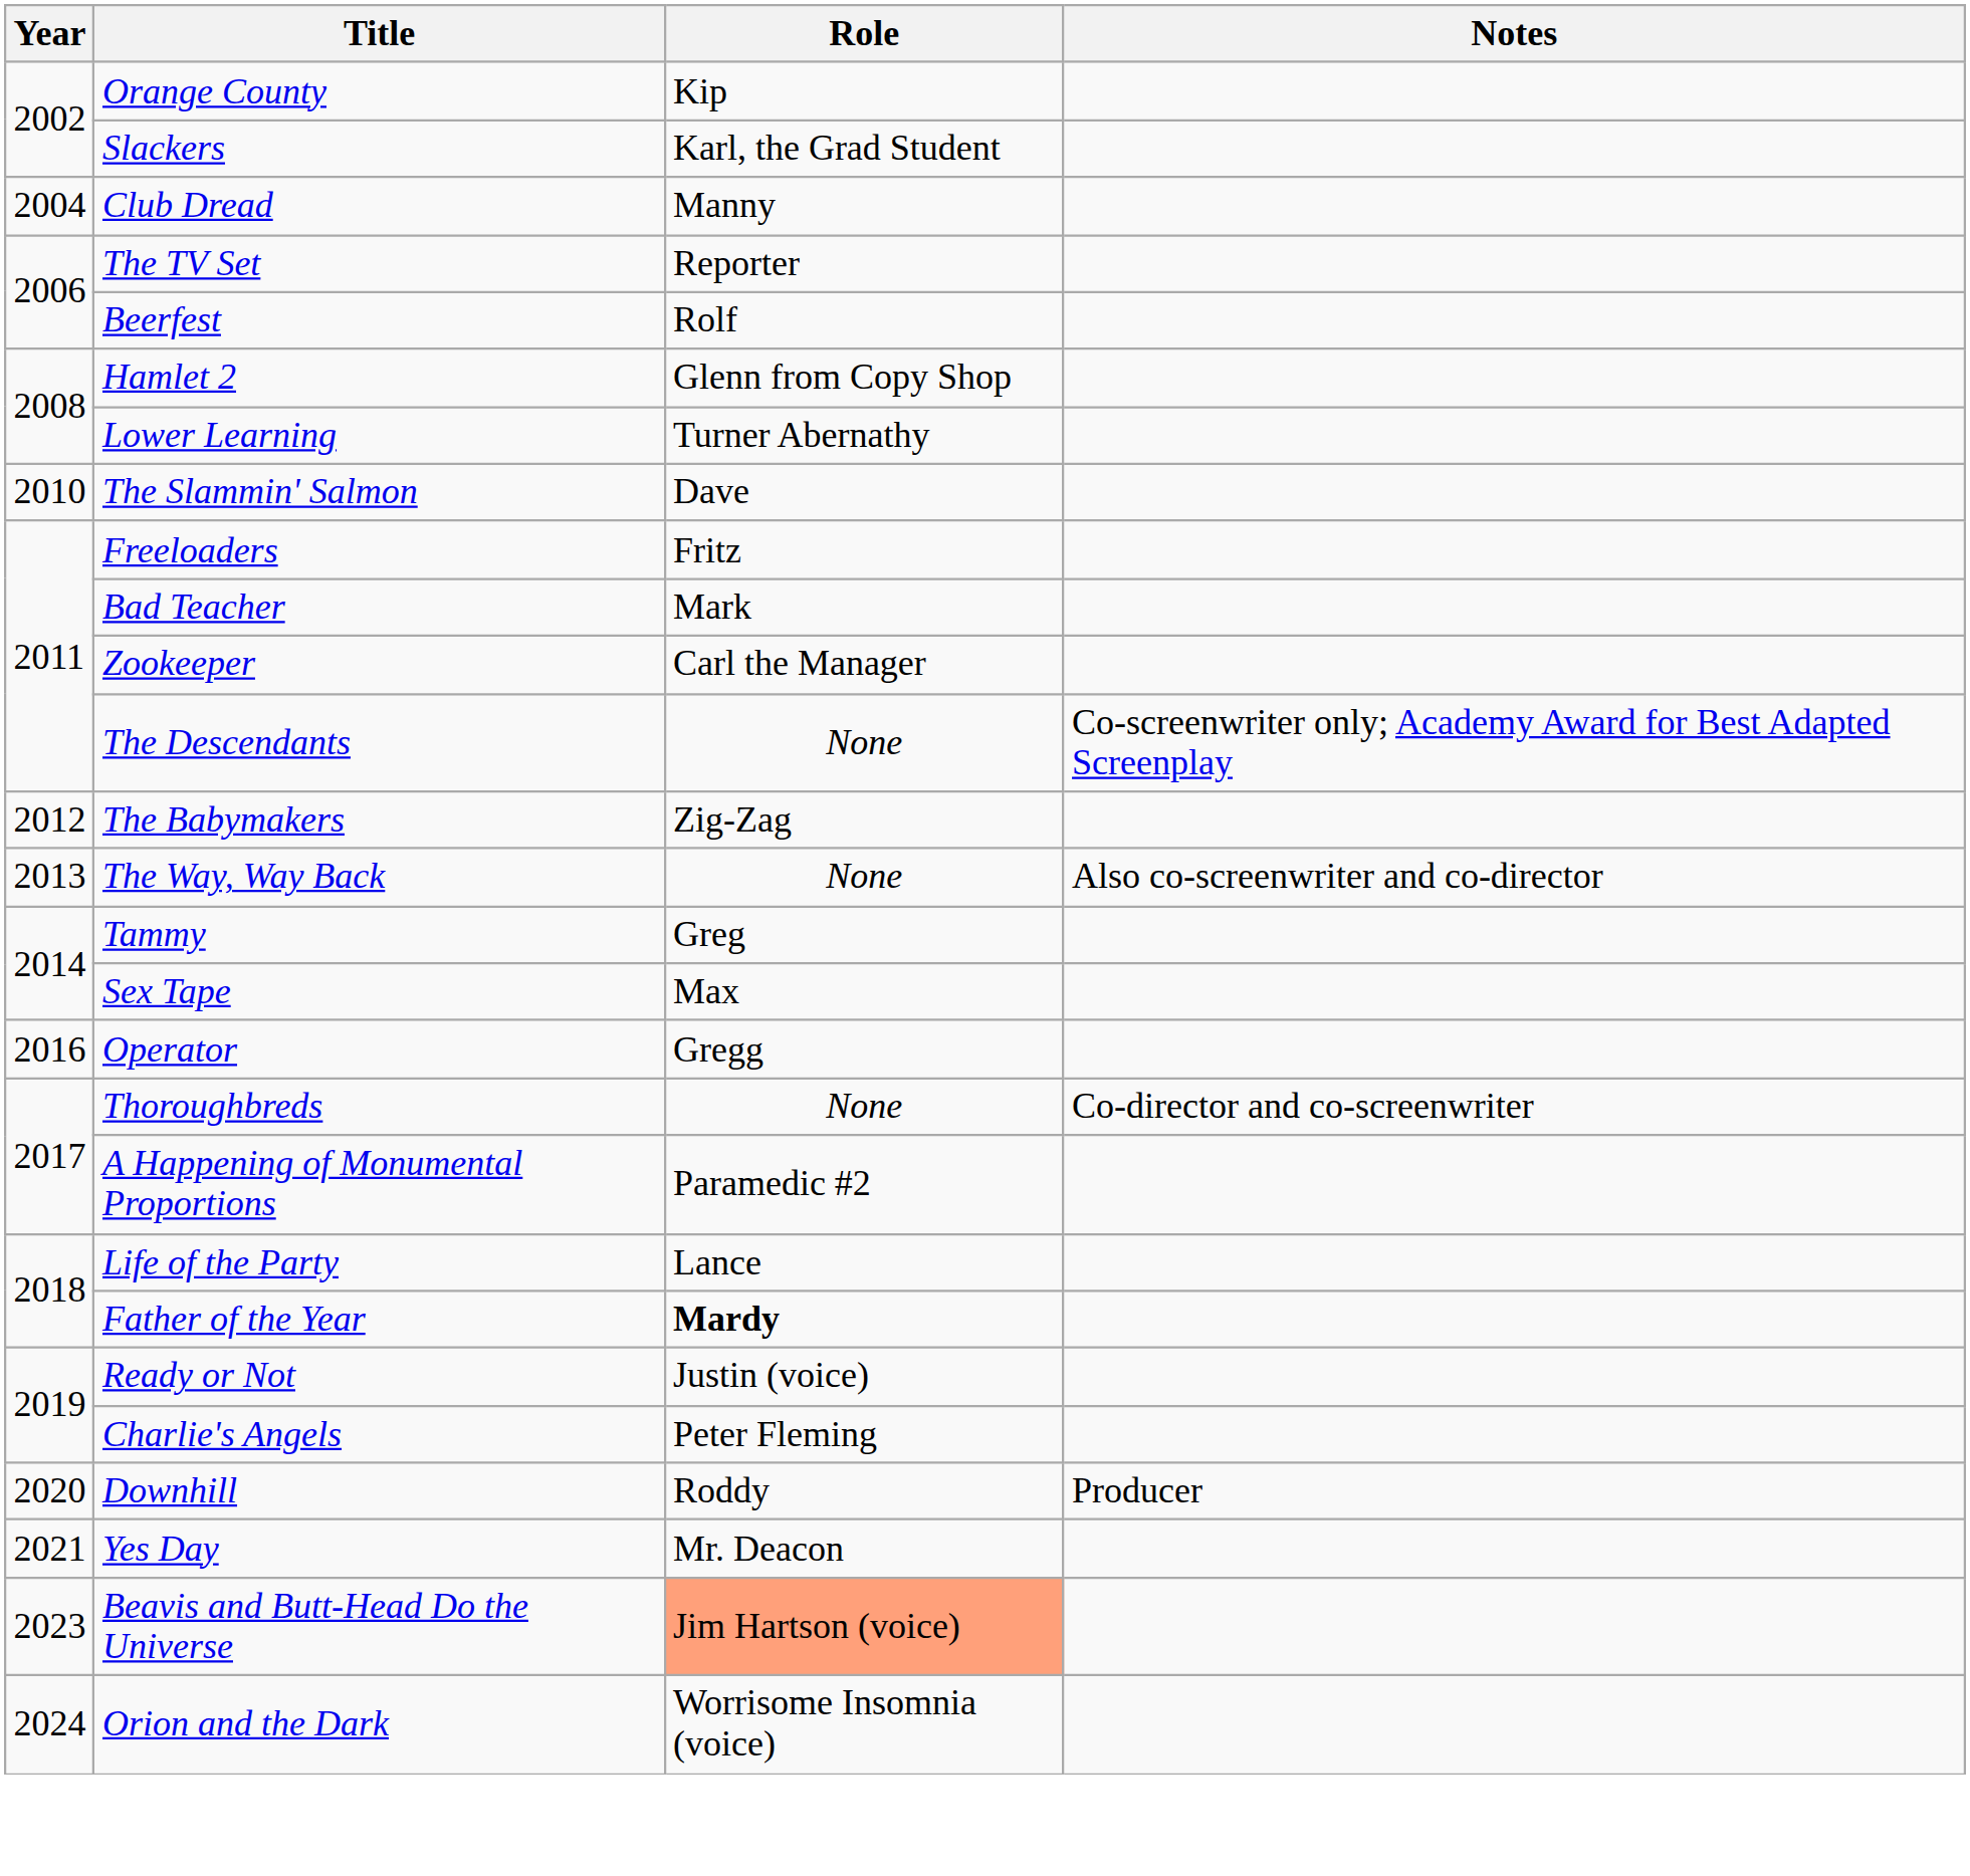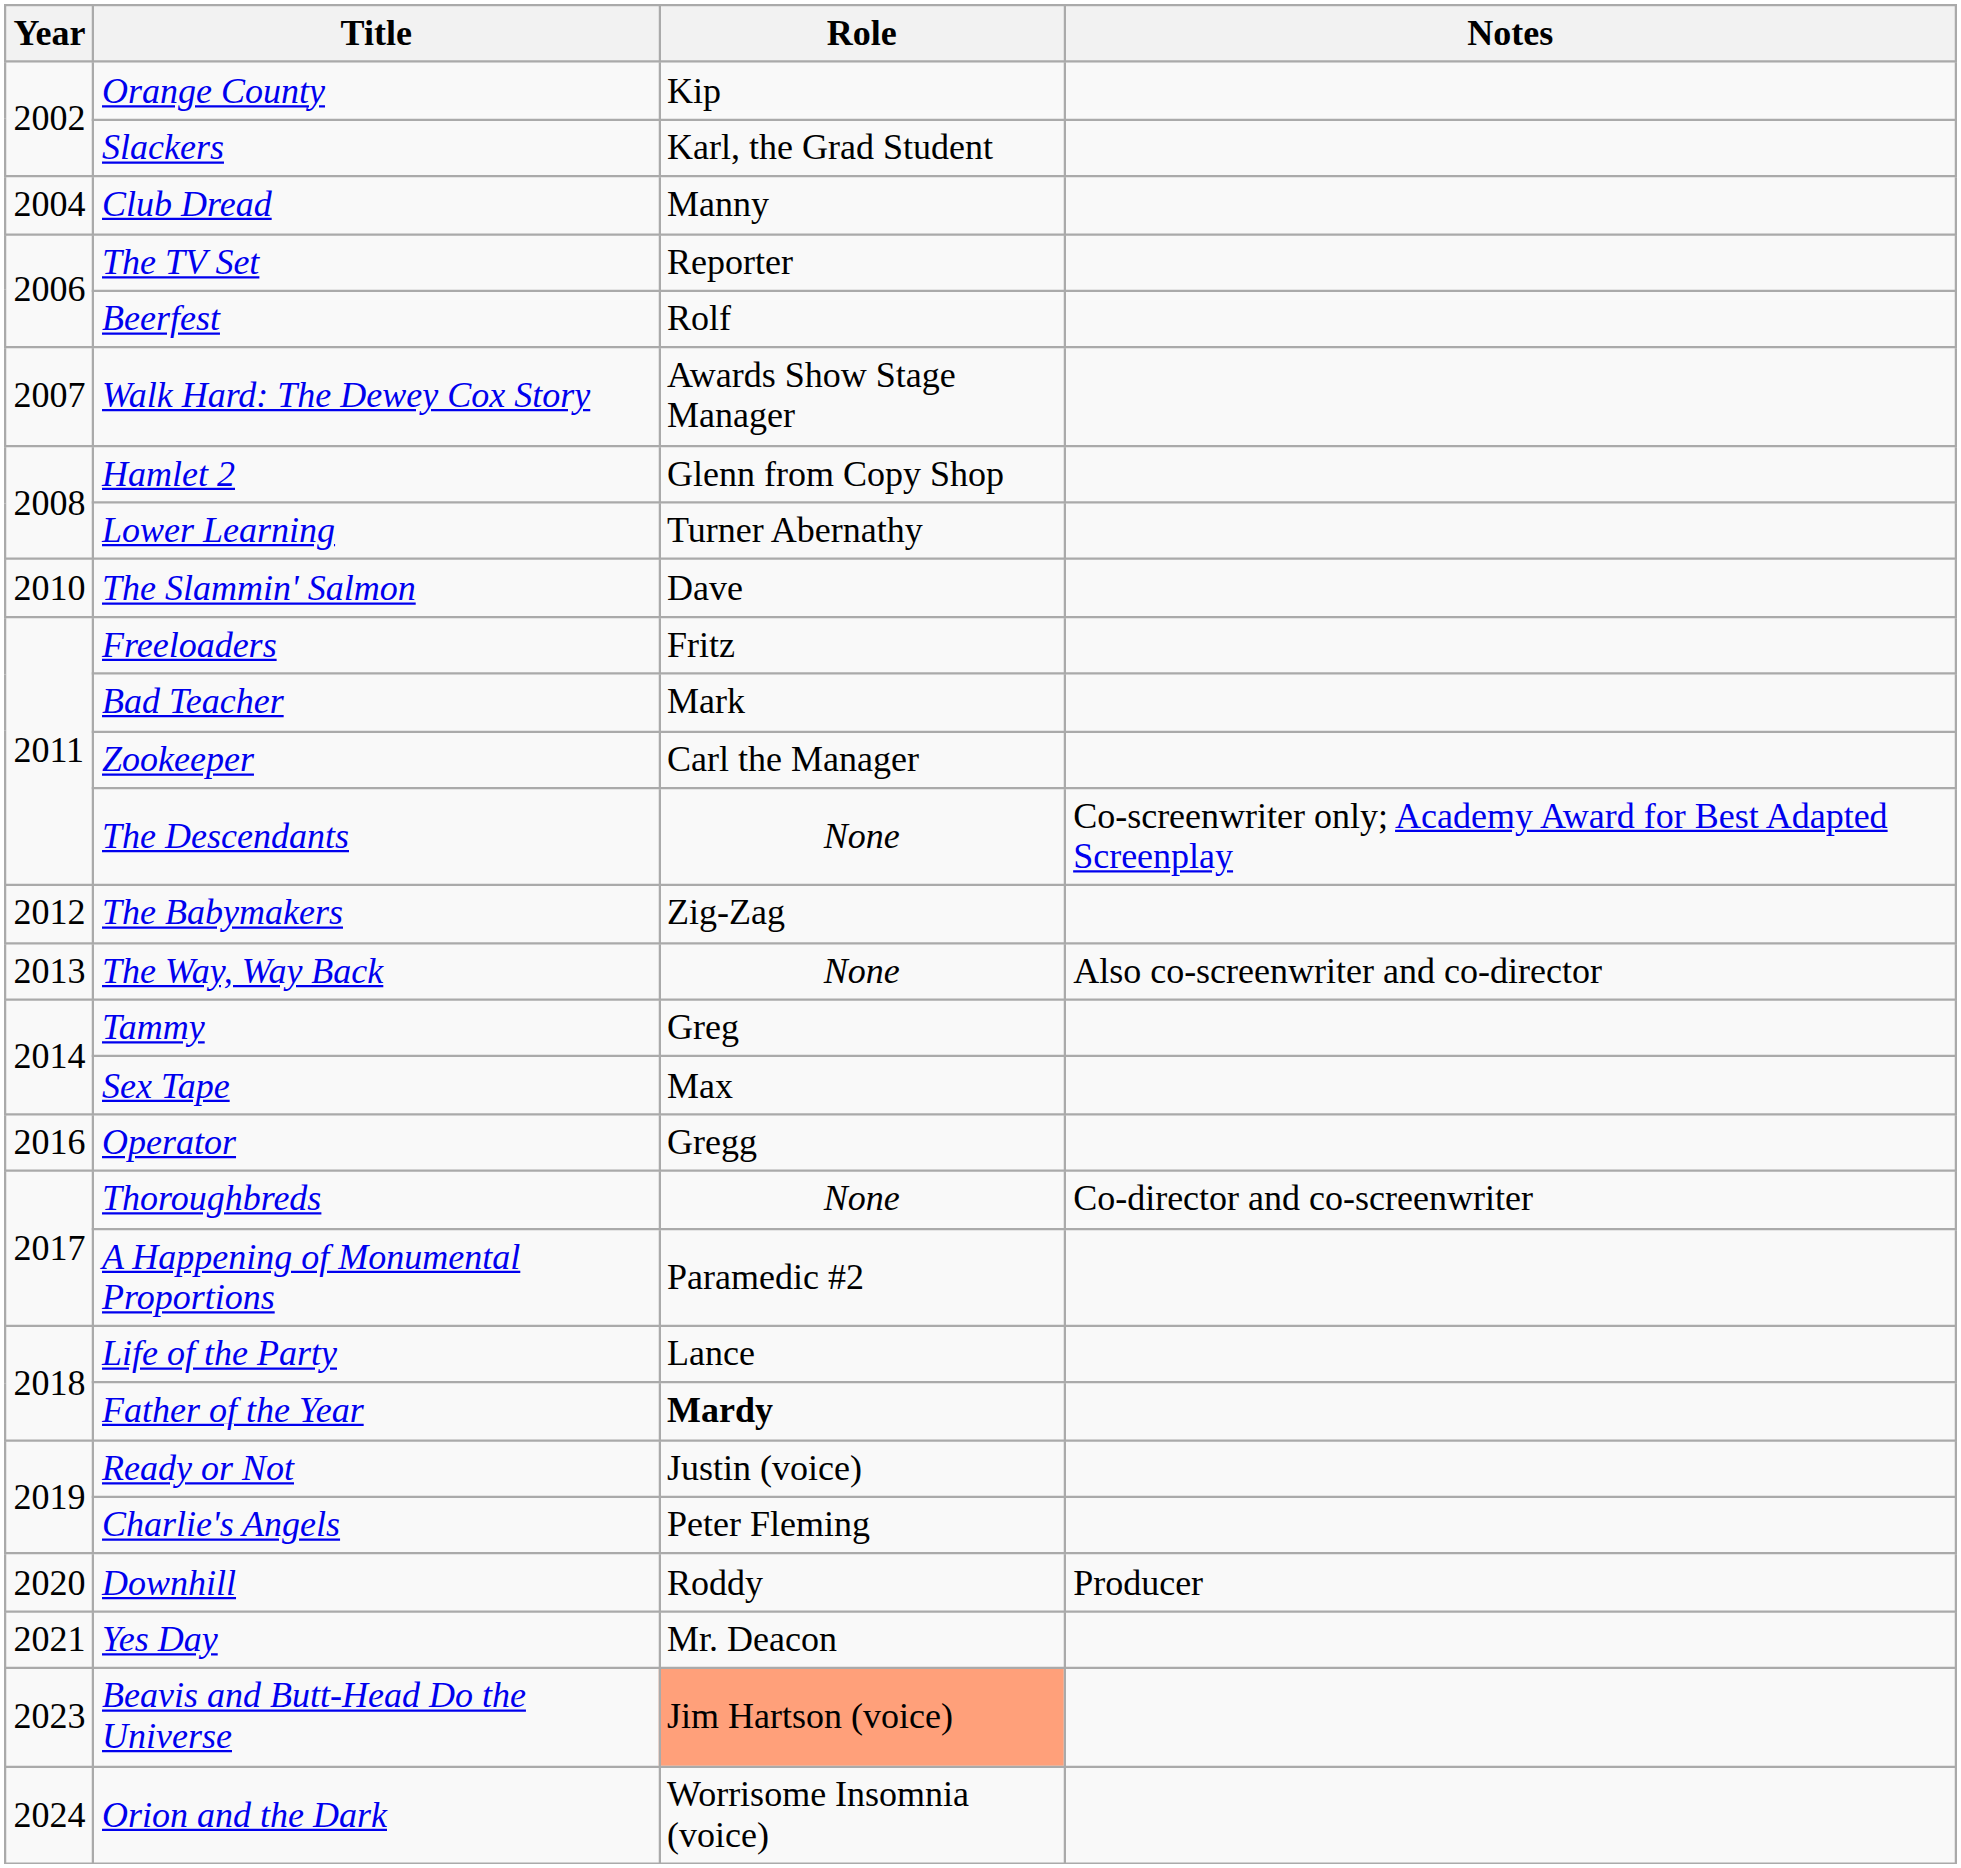+ row: 2007 | Walk Hard: The Dewey Cox Story | Awards Show Stage Manager
